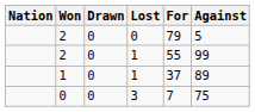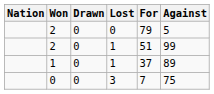2 / 1 | For: 55 -> 51
